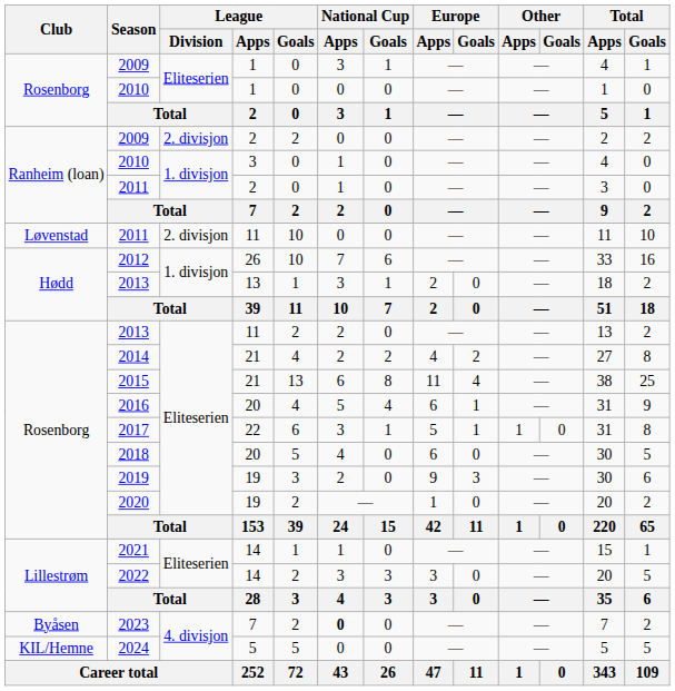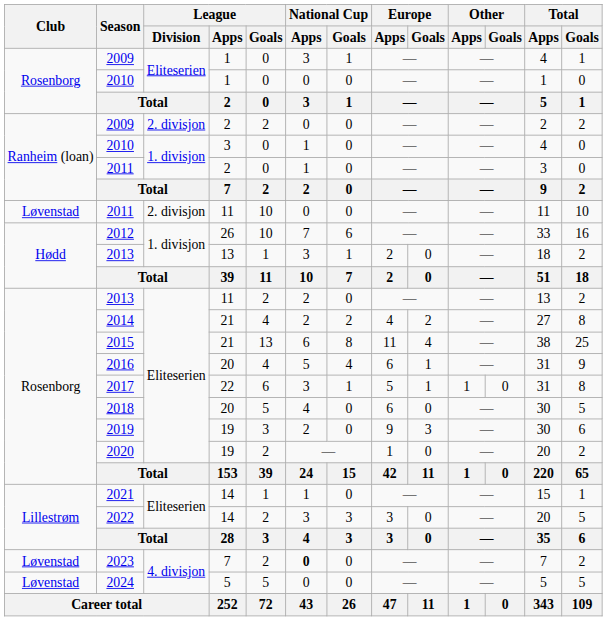2023 | Club: Byåsen -> Løvenstad
2024 | Club: KIL/Hemne -> Løvenstad
